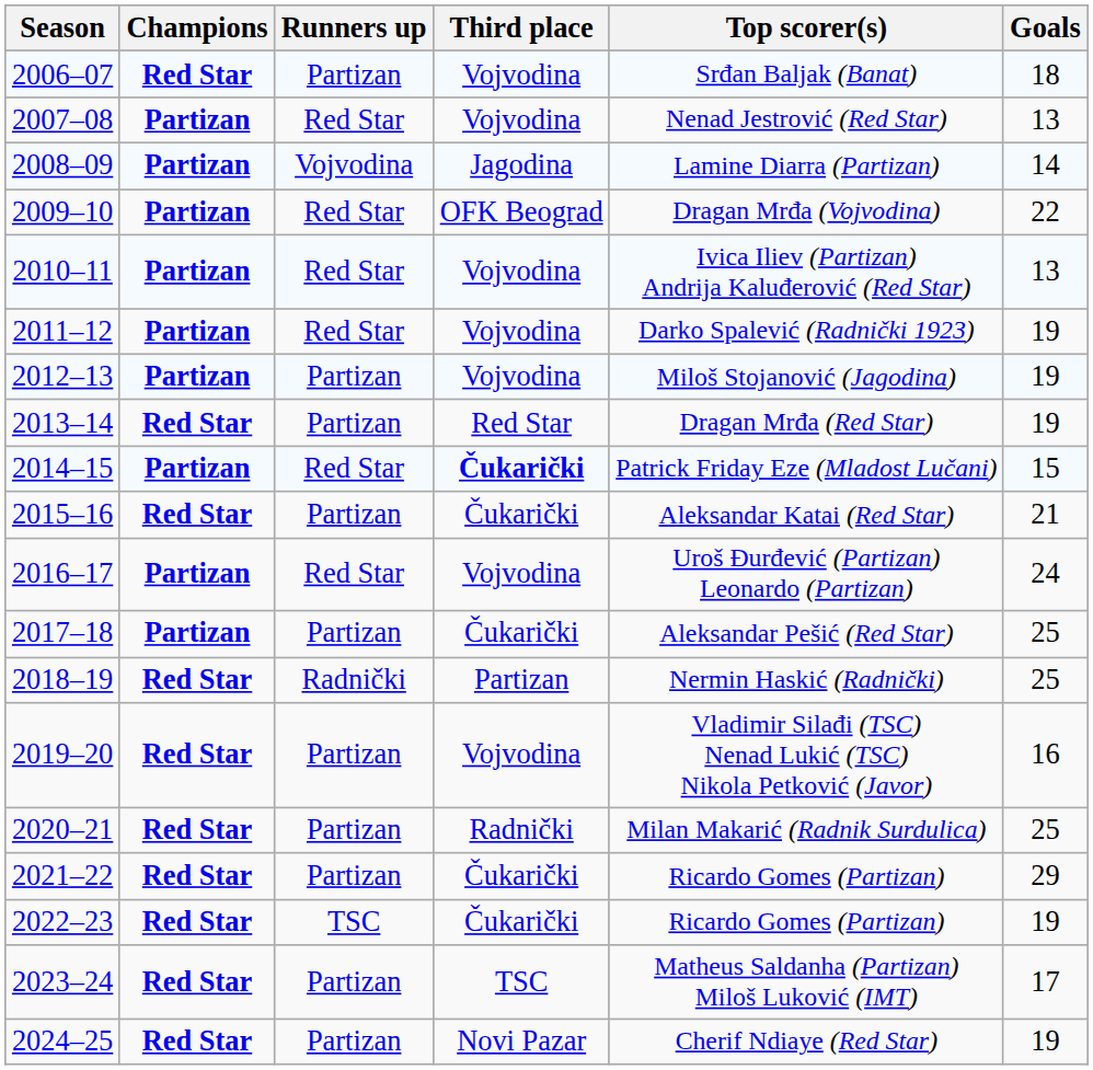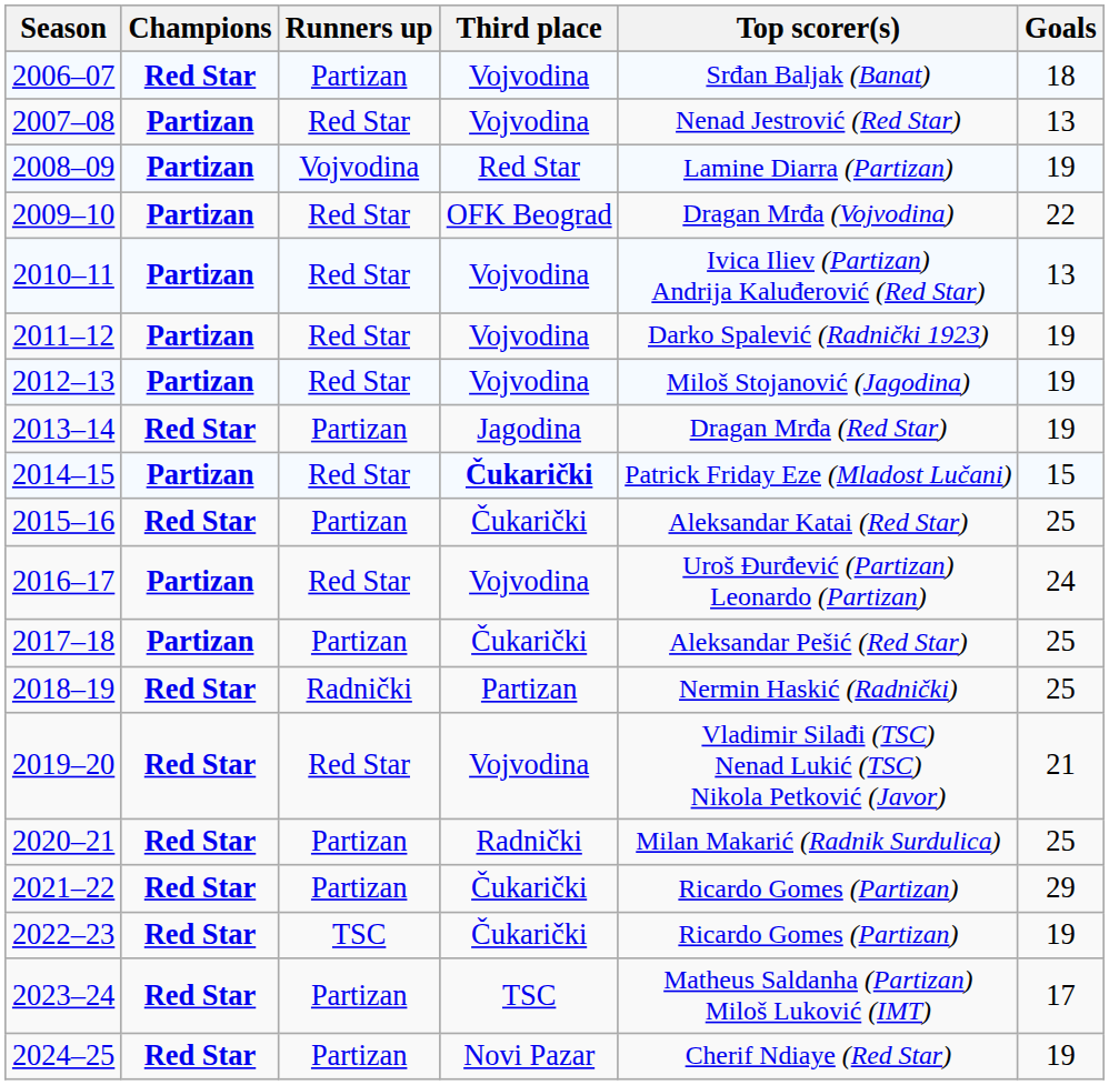2008–09 | Third place: Jagodina -> Red Star
2008–09 | Goals: 14 -> 19
2012–13 | Runners up: Partizan -> Red Star
2013–14 | Third place: Red Star -> Jagodina
2015–16 | Goals: 21 -> 25
2019–20 | Runners up: Partizan -> Red Star
2019–20 | Goals: 16 -> 21
